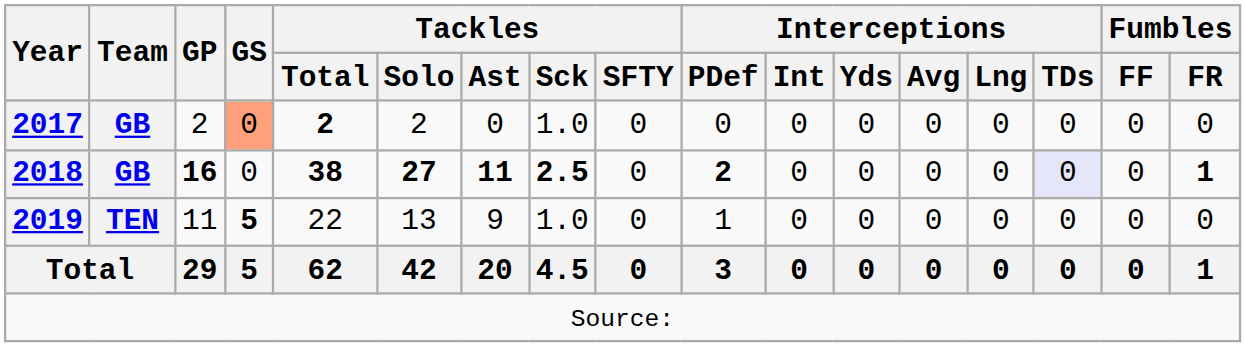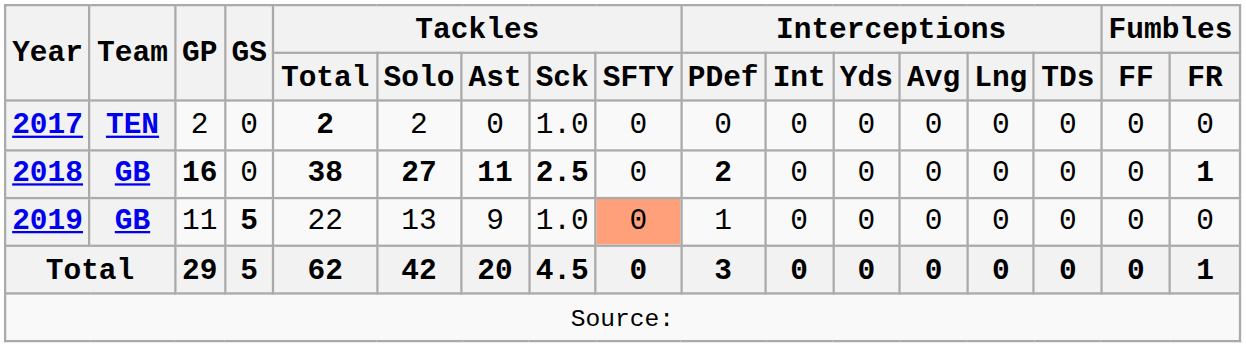2017 | Team: GB -> TEN
2017 | GS: lightsalmon background -> no background
2018 | Interceptions / TDs: lavender background -> no background
2019 | Team: TEN -> GB
2019 | Tackles / SFTY: no background -> lightsalmon background
